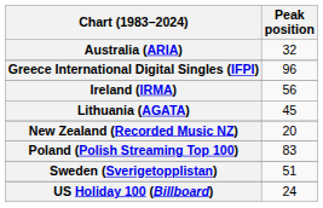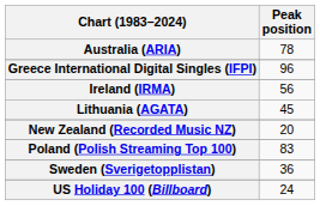Australia (ARIA) | Peak position: 32 -> 78
Sweden (Sverigetopplistan) | Peak position: 51 -> 36
